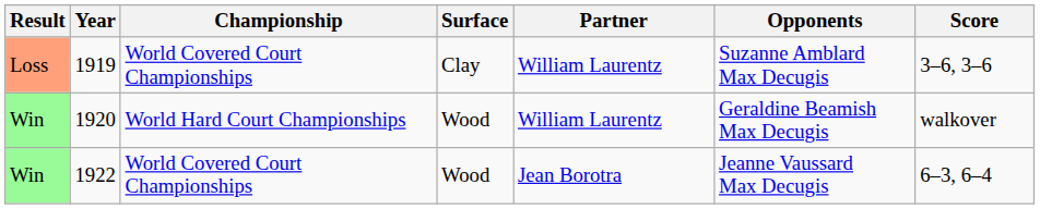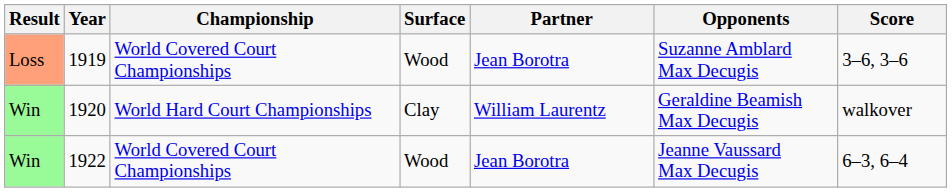1919 | Surface: Clay -> Wood
1919 | Partner: William Laurentz -> Jean Borotra
1920 | Surface: Wood -> Clay
